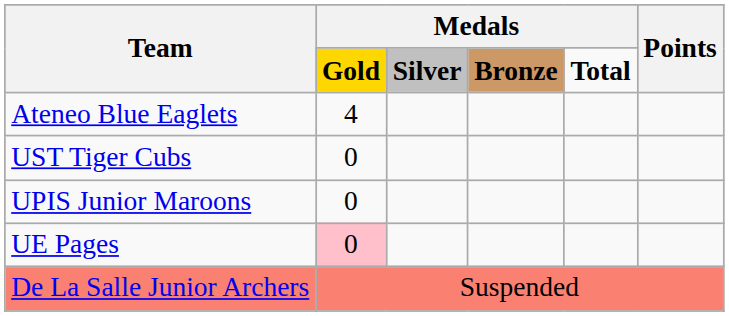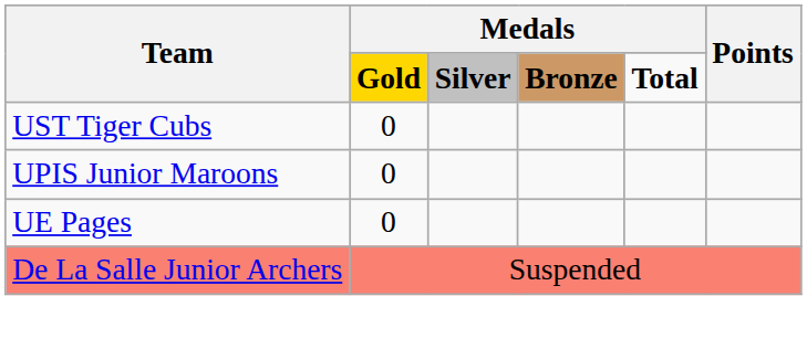- row: Ateneo Blue Eaglets | 4
UE Pages | column 2: pink background -> no background
